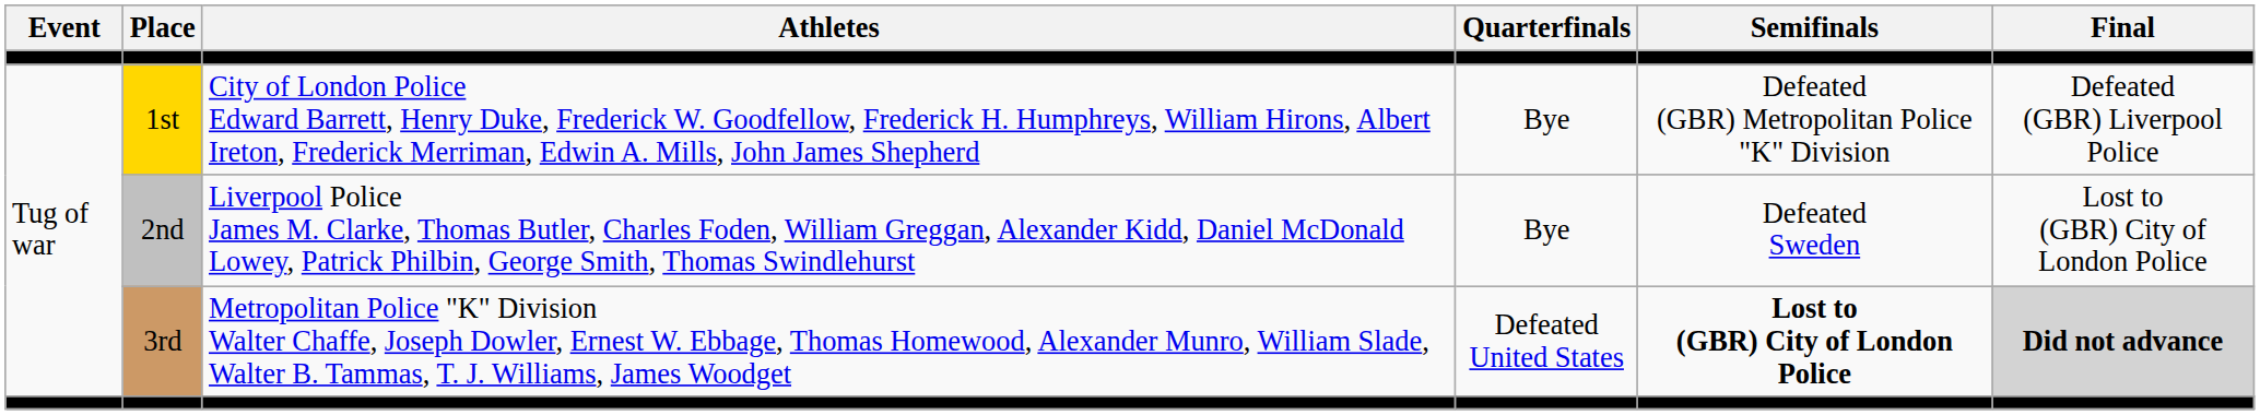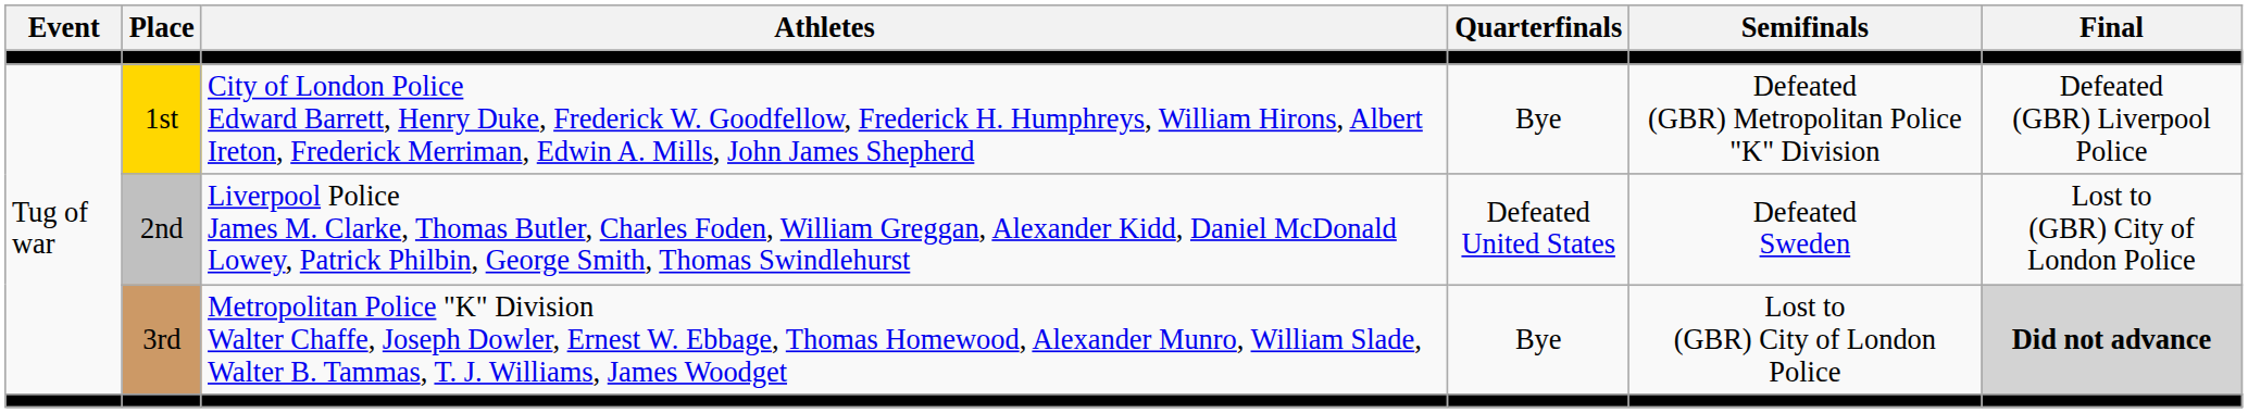2nd | Quarterfinals: Bye -> Defeated United States
3rd | Quarterfinals: Defeated United States -> Bye
3rd | Semifinals: bold -> normal
